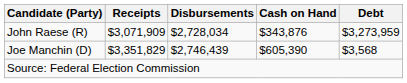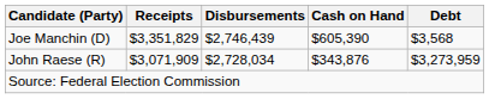rows swapped: John Raese (R) <-> Joe Manchin (D)
